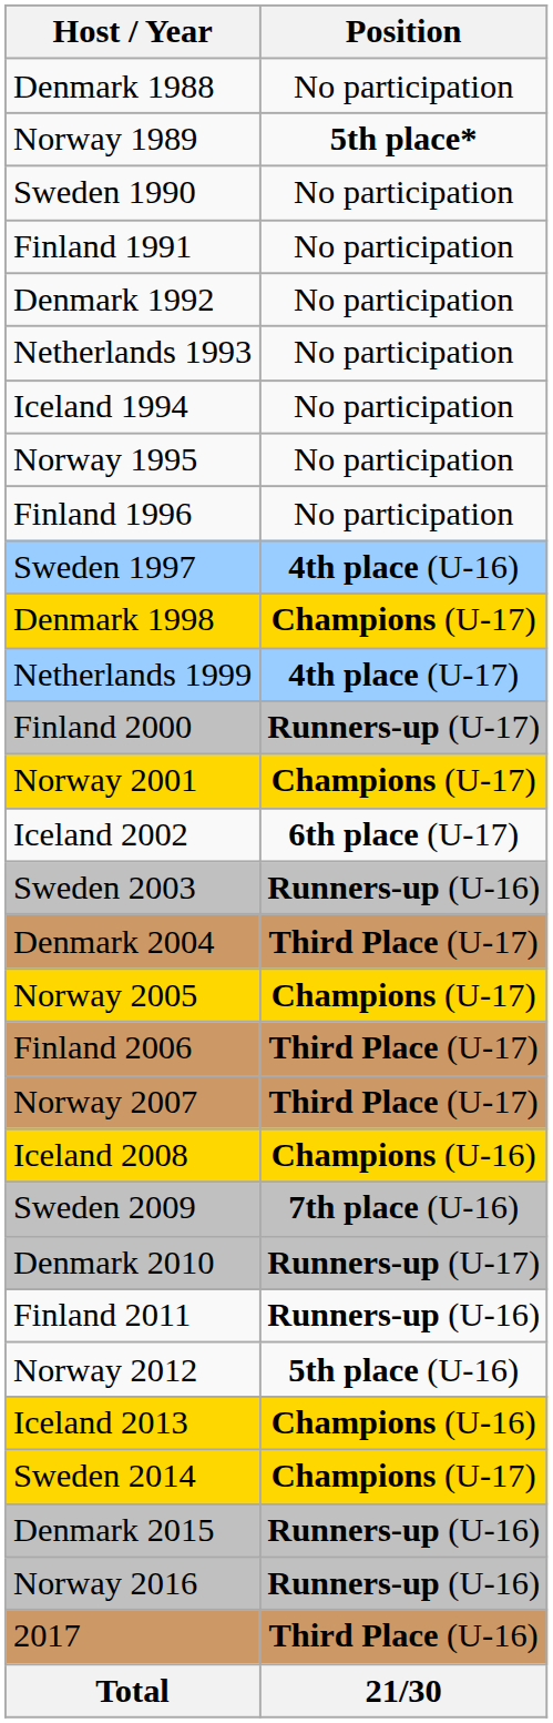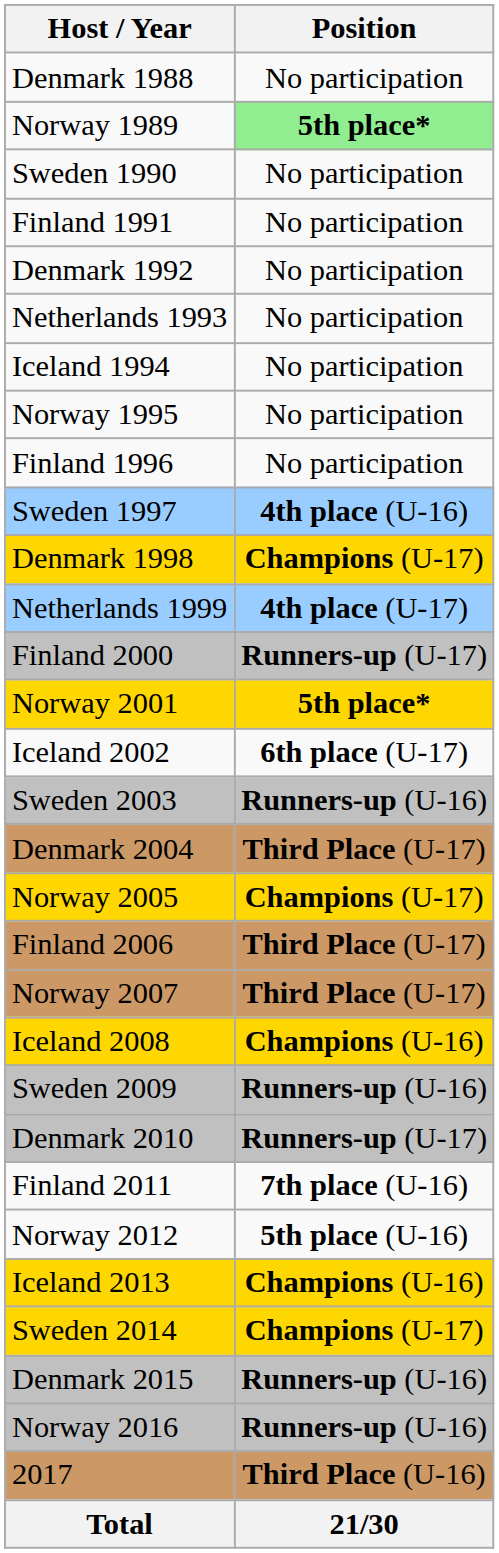Norway 1989 | Position: no background -> lightgreen background
Norway 2001 | Position: Champions (U-17) -> 5th place*
Sweden 2009 | Position: 7th place (U-16) -> Runners-up (U-16)
Finland 2011 | Position: Runners-up (U-16) -> 7th place (U-16)
